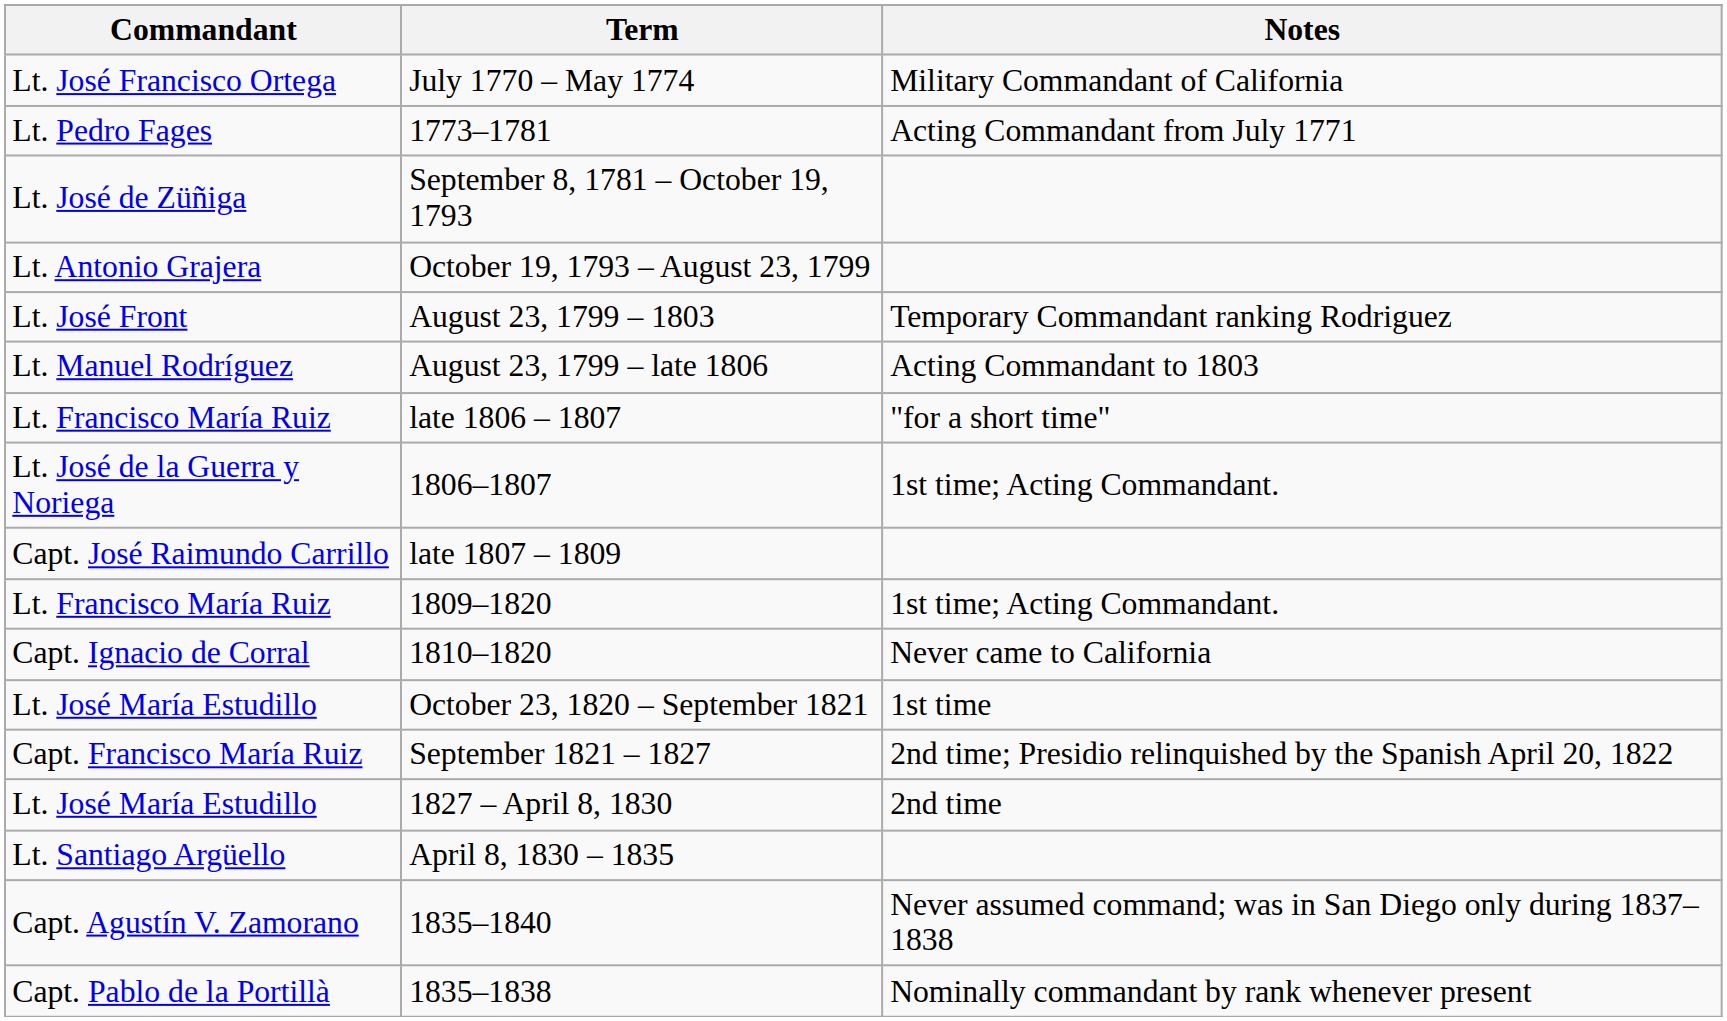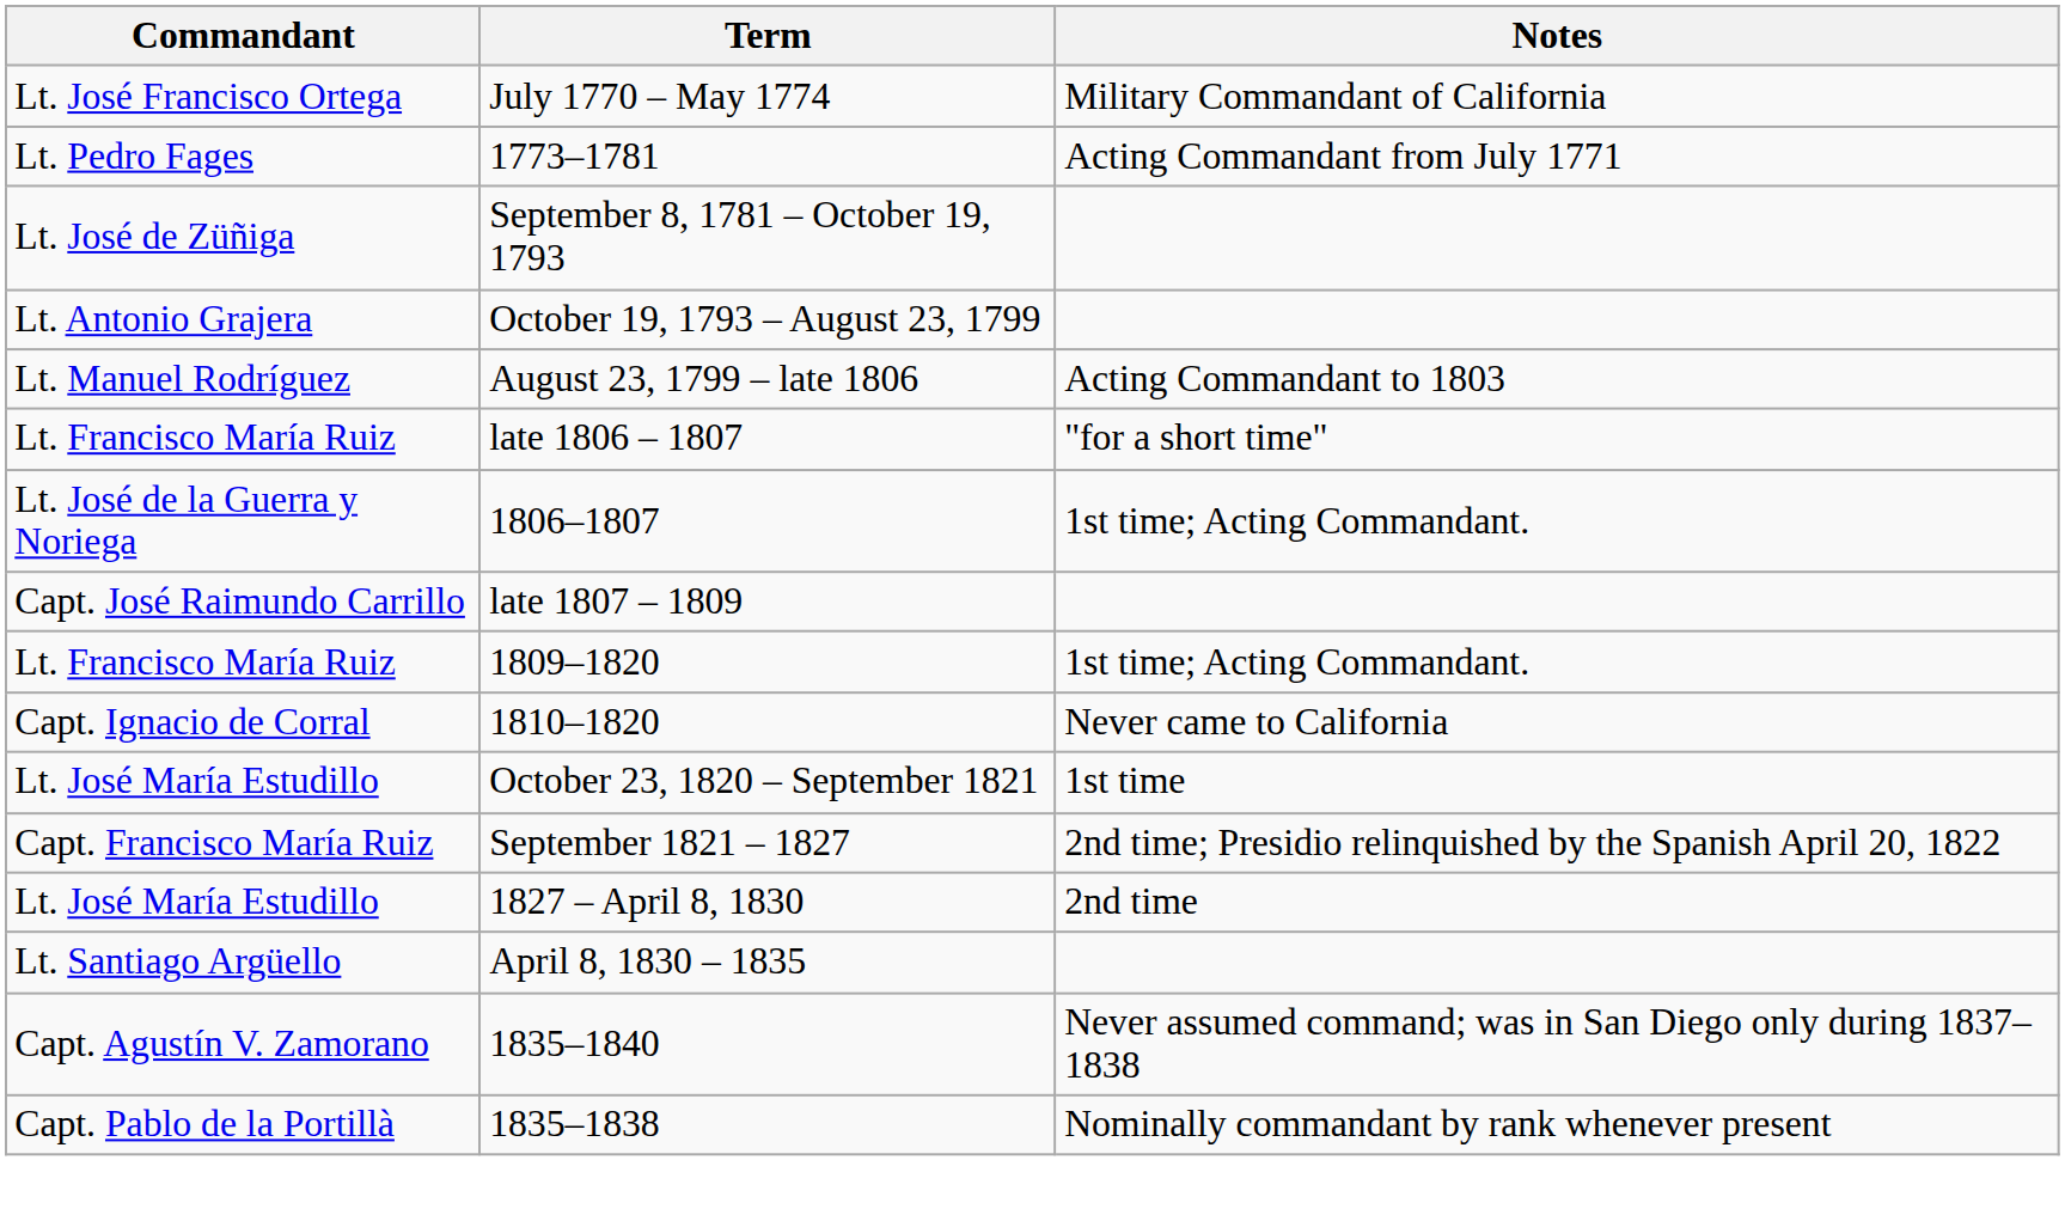- row: Lt. José Front | August 23, 1799 – 1803 | Temporary Commandant ranking Rodriguez
